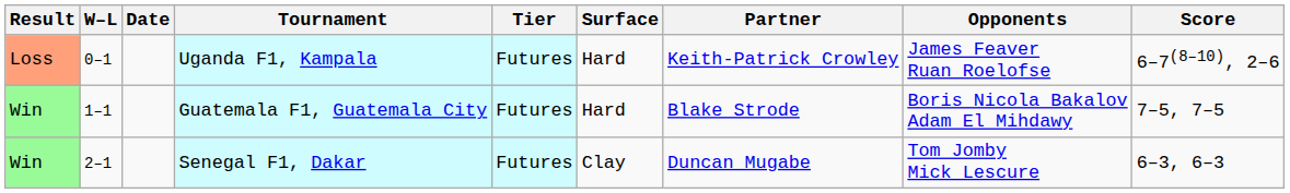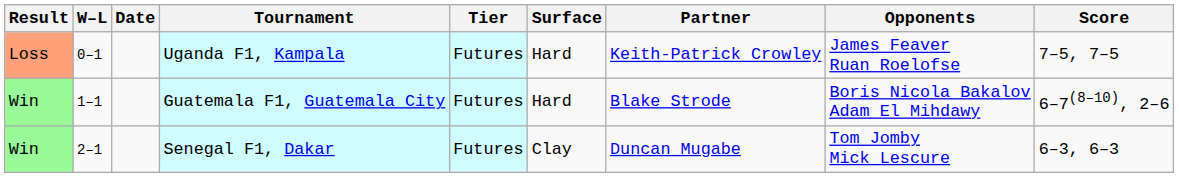Uganda F1, Kampala | Score: 6–7(8–10), 2–6 -> 7–5, 7–5
Guatemala F1, Guatemala City | Score: 7–5, 7–5 -> 6–7(8–10), 2–6
